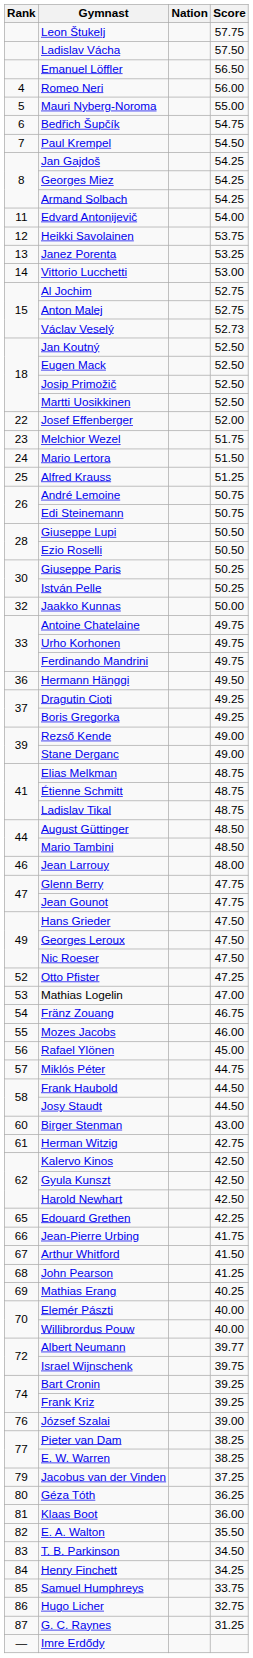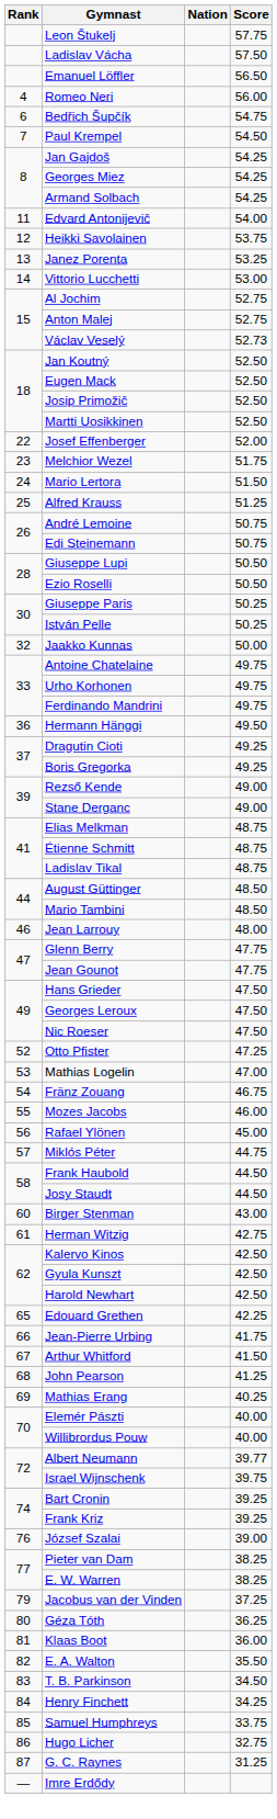- row: 5 | Mauri Nyberg-Noroma | 55.00
